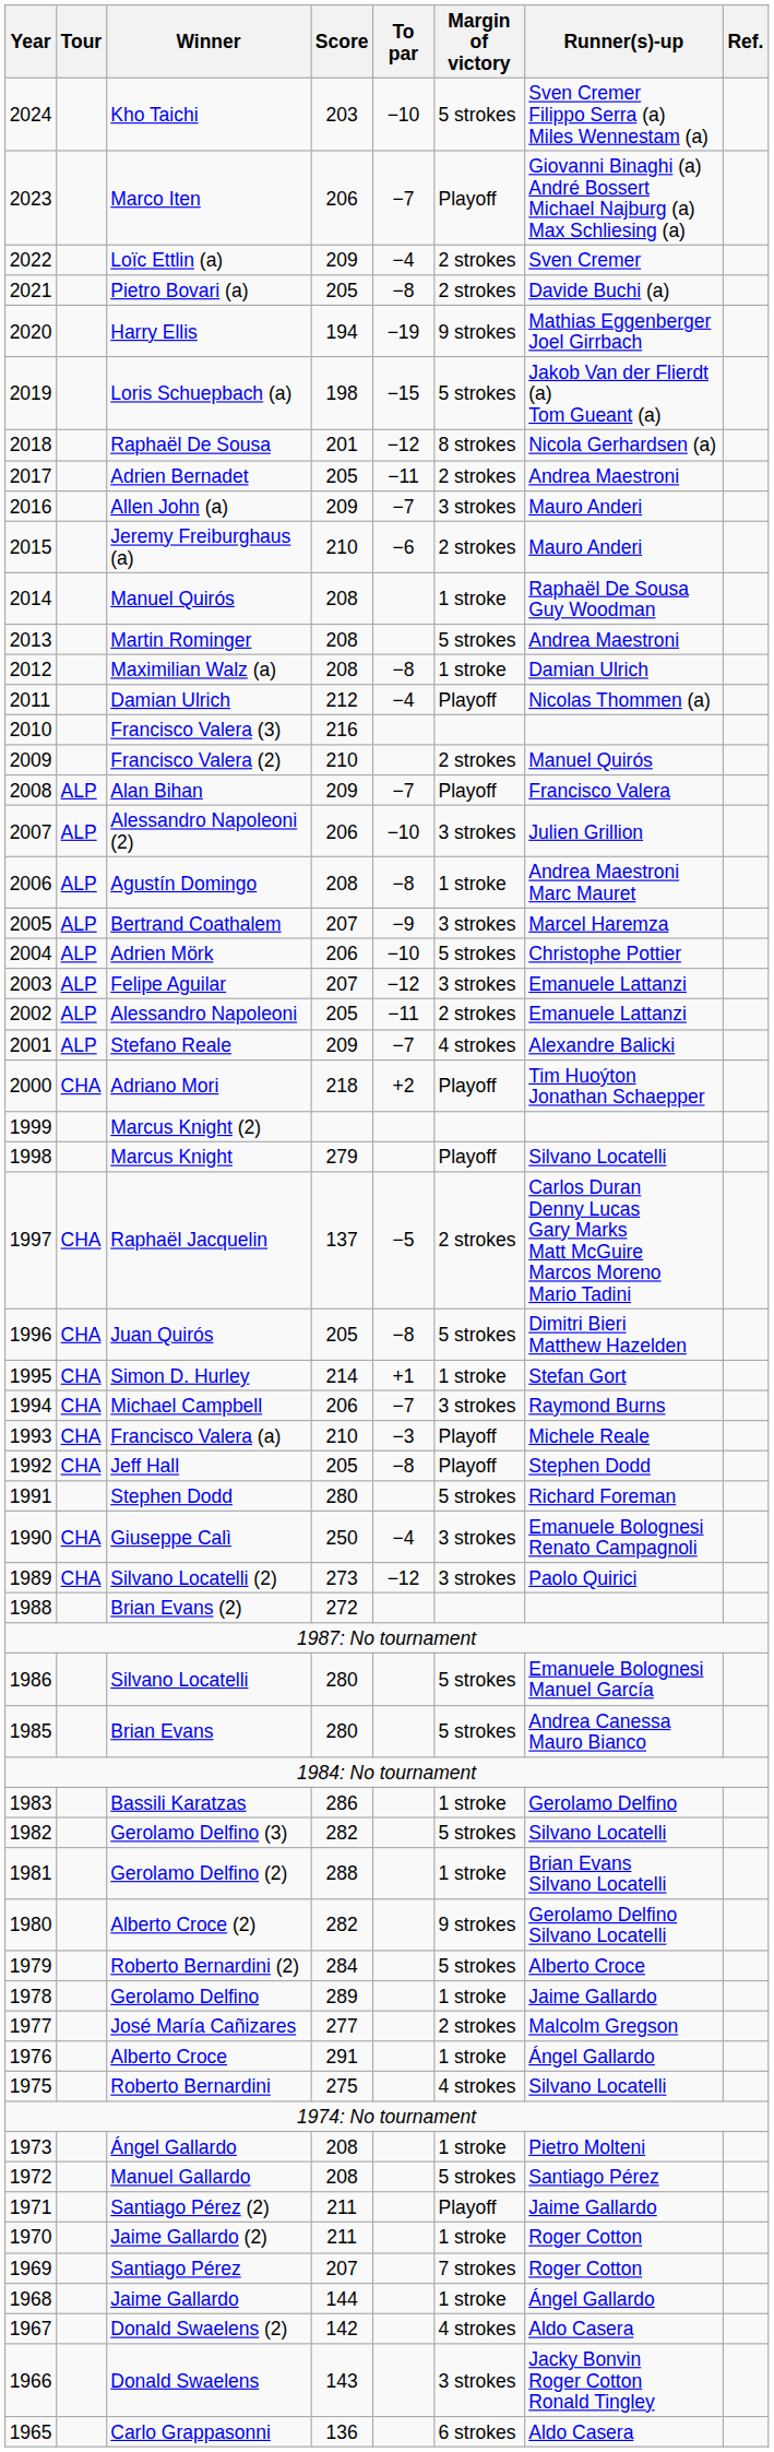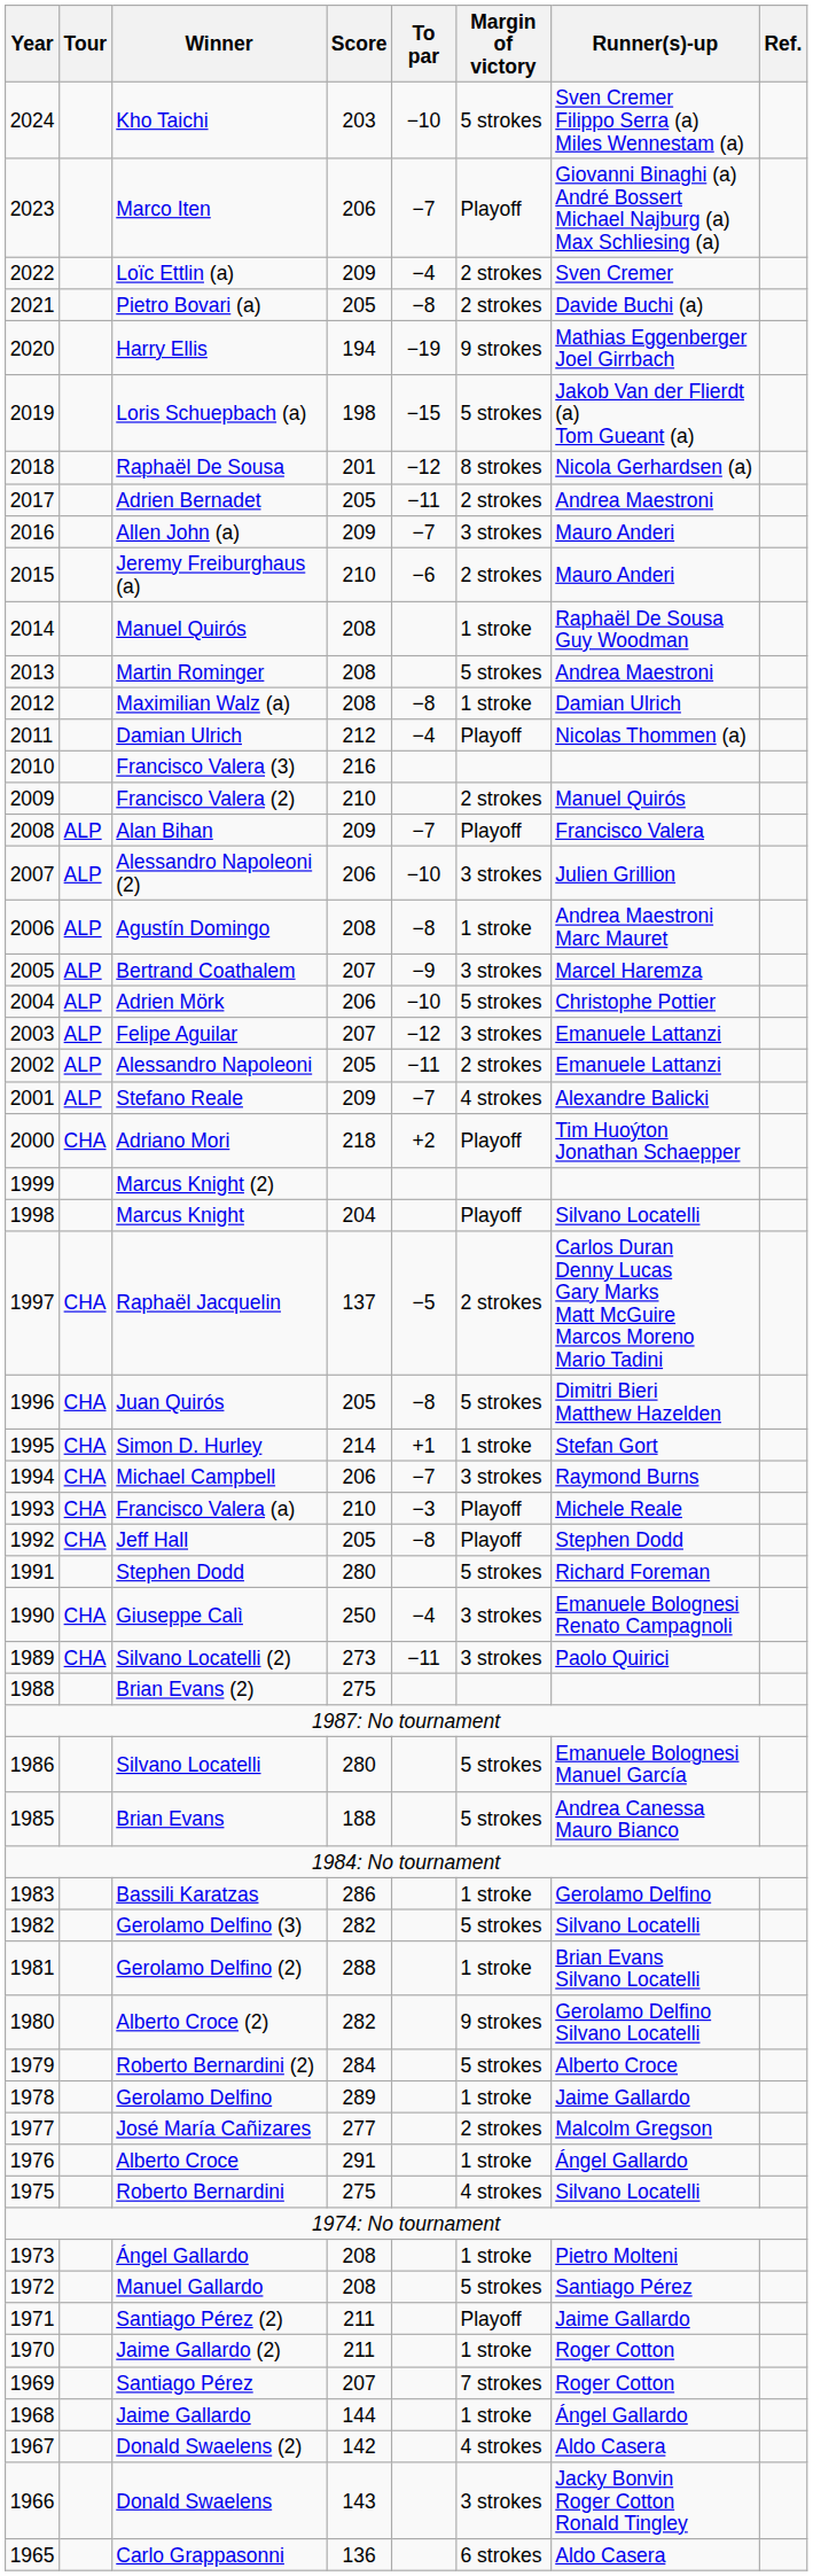Marcus Knight | Score: 279 -> 204
Silvano Locatelli (2) | To par: −12 -> −11
Brian Evans (2) | Score: 272 -> 275
Brian Evans | Score: 280 -> 188
